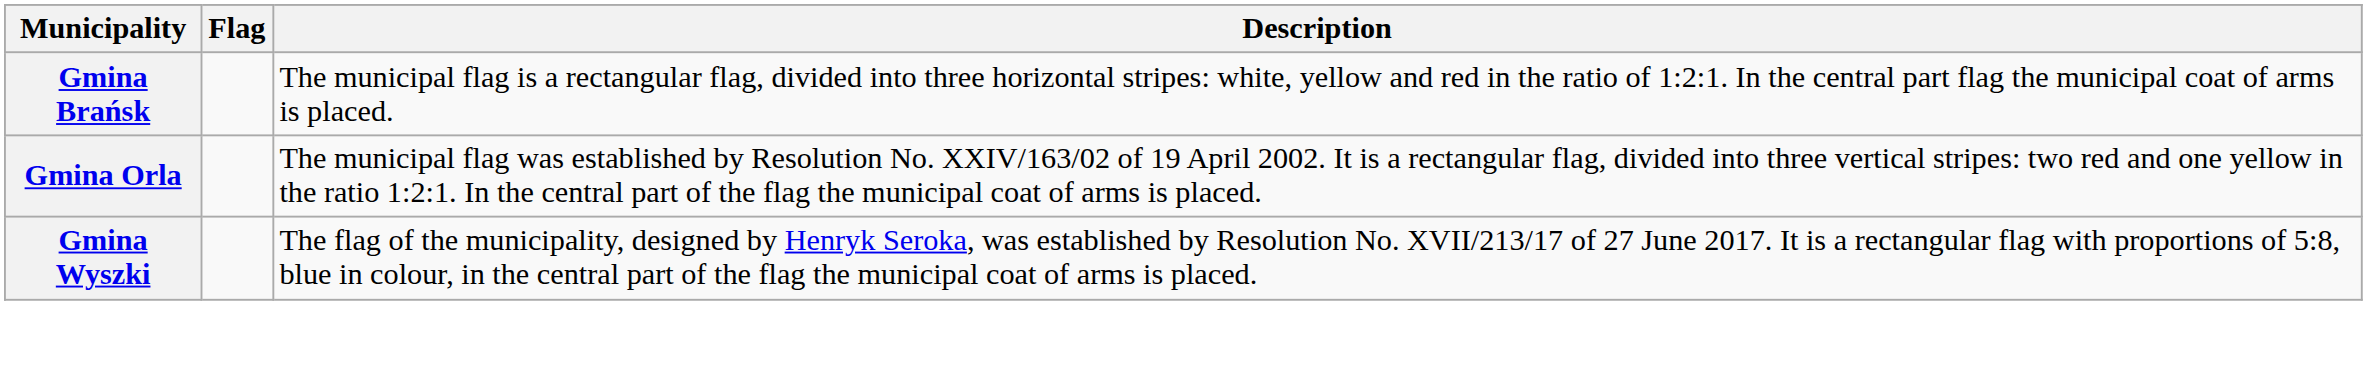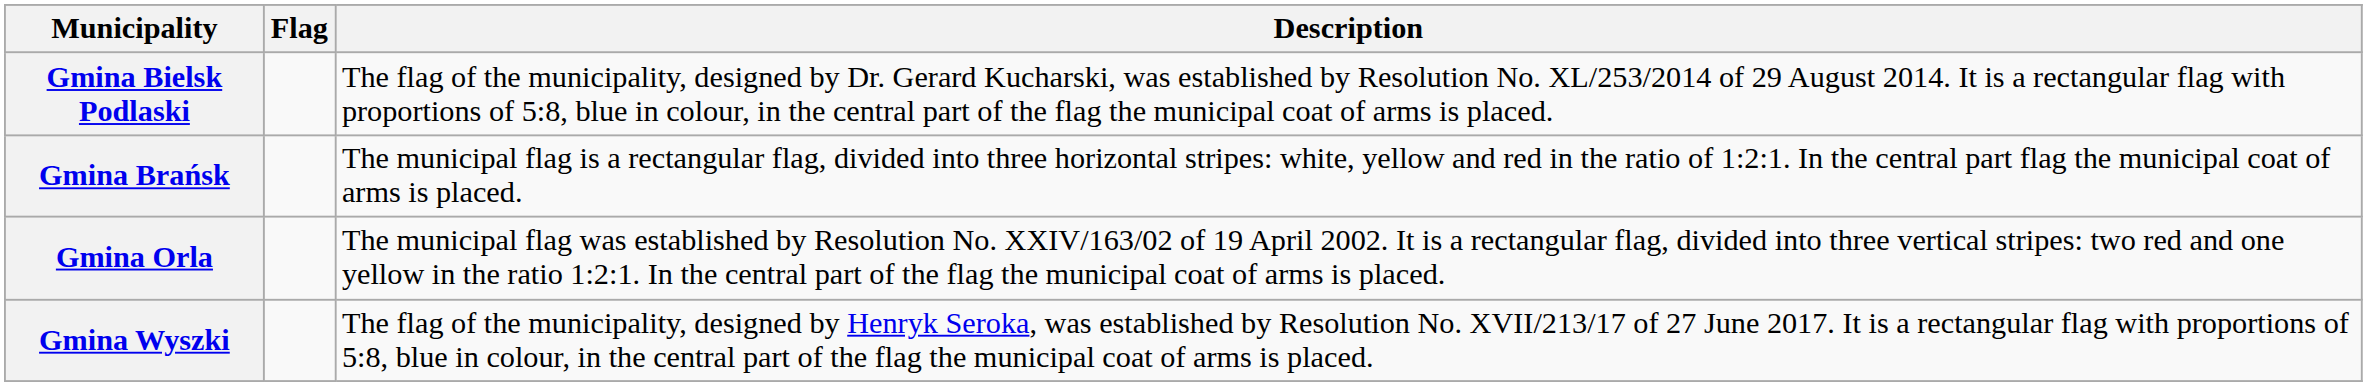+ row: Gmina Bielsk Podlaski | The flag of the municipality, designed by Dr. Gerard Kucharski, was established by Resolution No. XL/253/2014 of 29 August 2014. It is a rectangular flag with proportions of 5:8, blue in colour, in the central part of the flag the municipal coat of arms is placed.
